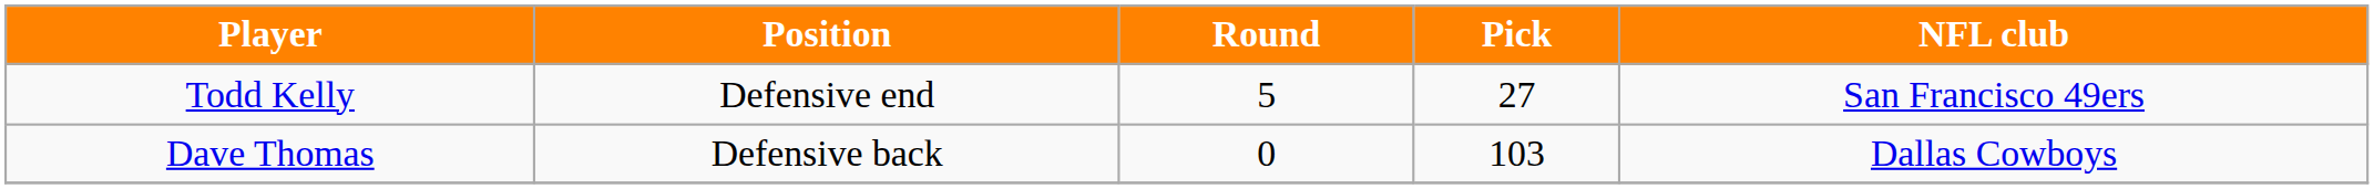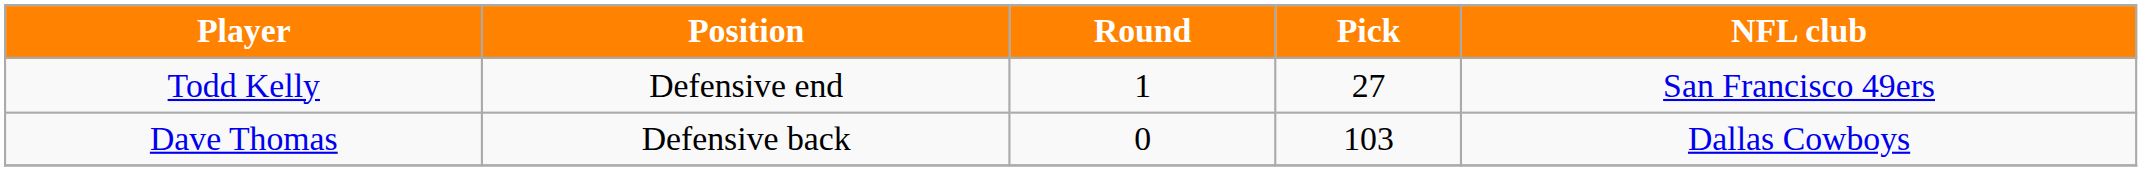Todd Kelly | Round: 5 -> 1
